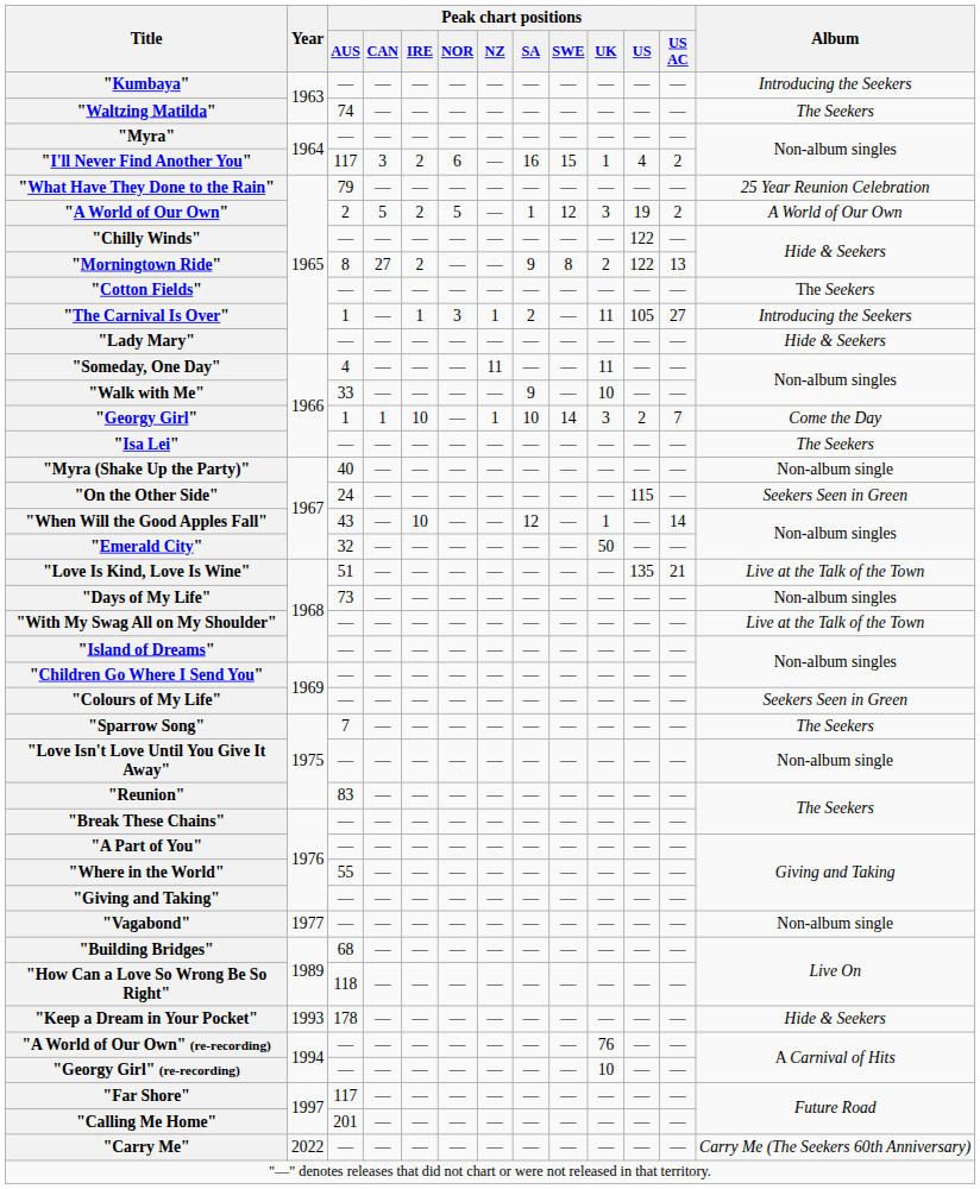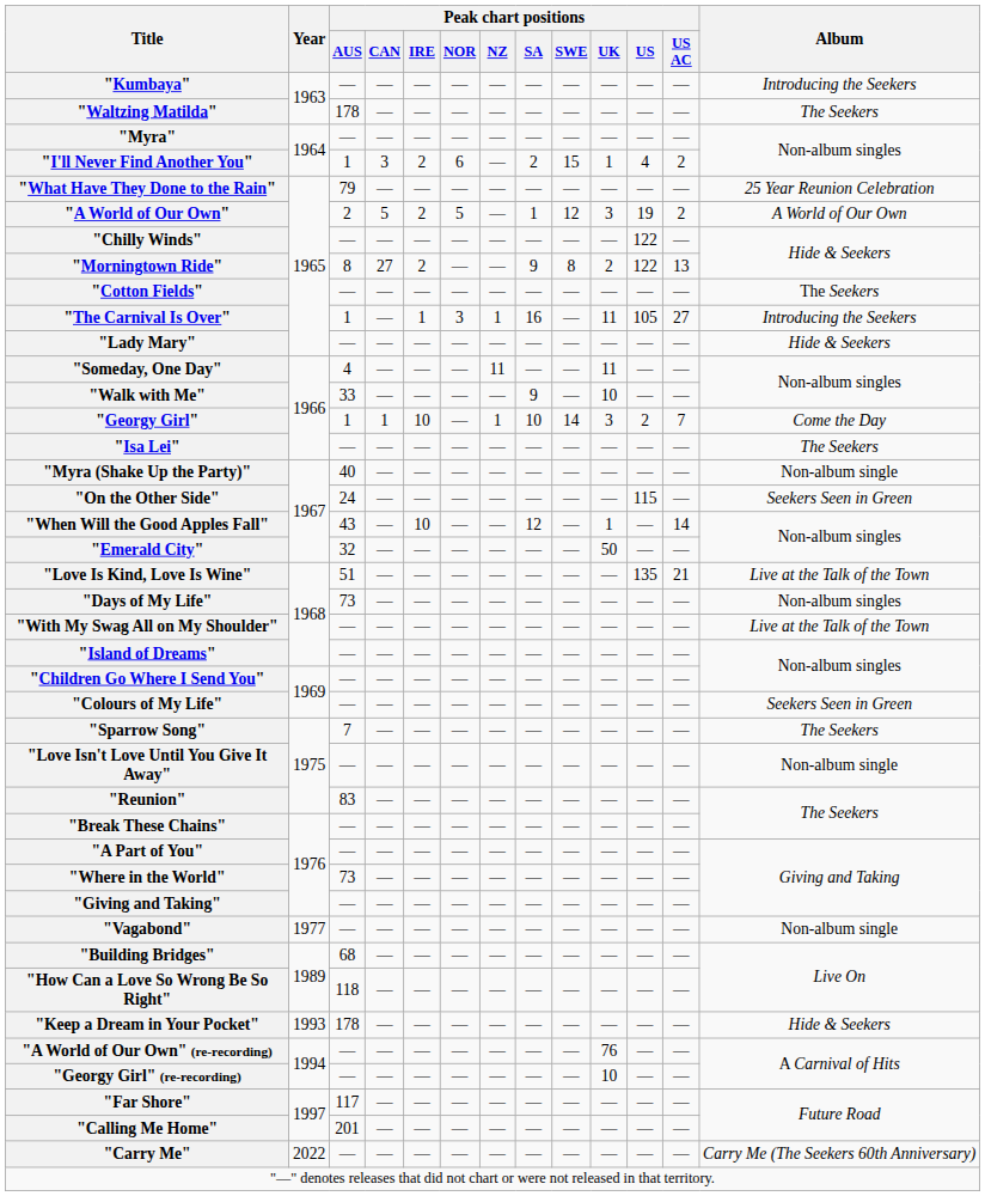"Waltzing Matilda" | Peak chart positions / AUS: 74 -> 178
"I'll Never Find Another You" | Peak chart positions / AUS: 117 -> 1
"I'll Never Find Another You" | Peak chart positions / SA: 16 -> 2
"The Carnival Is Over" | Peak chart positions / SA: 2 -> 16
"Where in the World" | Peak chart positions / AUS: 55 -> 73
